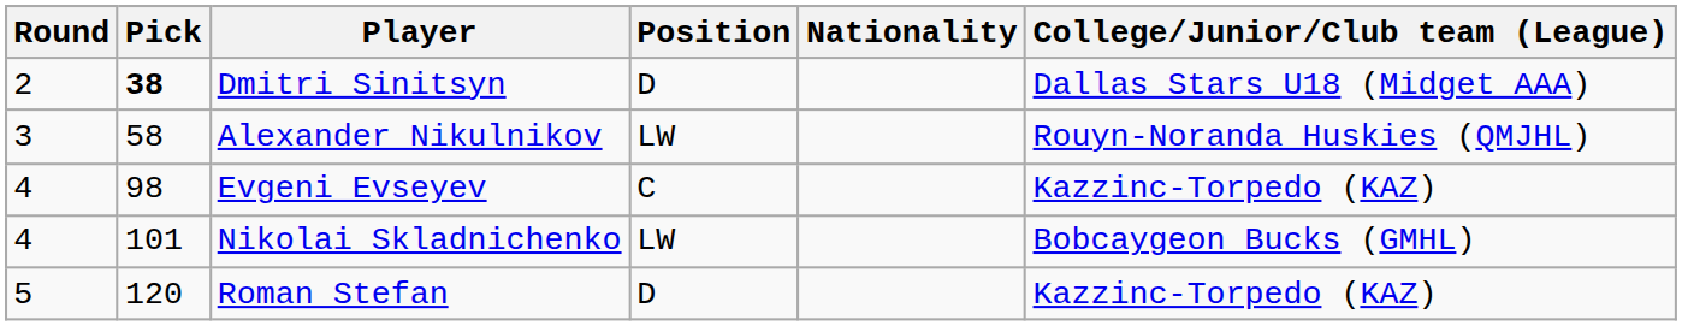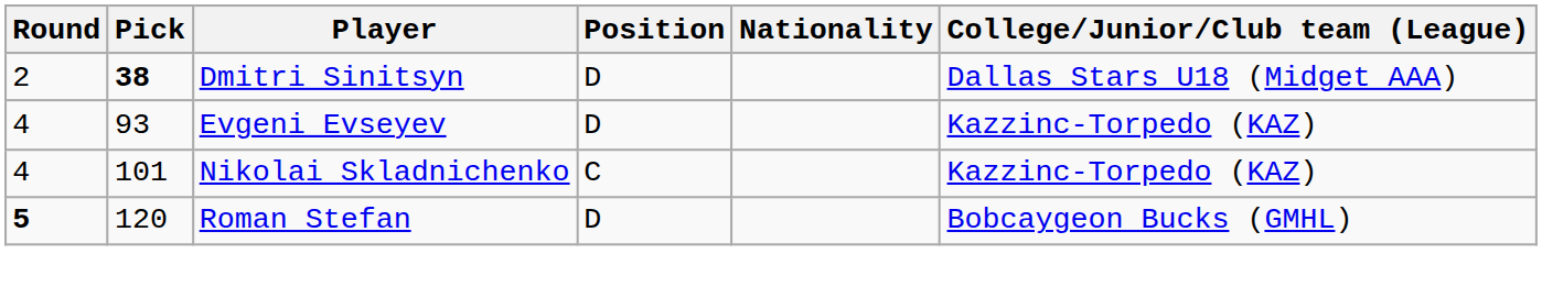- row: 3 | 58 | Alexander Nikulnikov | LW | Rouyn-Noranda Huskies (QMJHL)
Evgeni Evseyev | Pick: 98 -> 93
Evgeni Evseyev | Position: C -> D
Nikolai Skladnichenko | Position: LW -> C
Nikolai Skladnichenko | College/Junior/Club team (League): Bobcaygeon Bucks (GMHL) -> Kazzinc-Torpedo (KAZ)
Roman Stefan | Round: normal -> bold
Roman Stefan | College/Junior/Club team (League): Kazzinc-Torpedo (KAZ) -> Bobcaygeon Bucks (GMHL)
